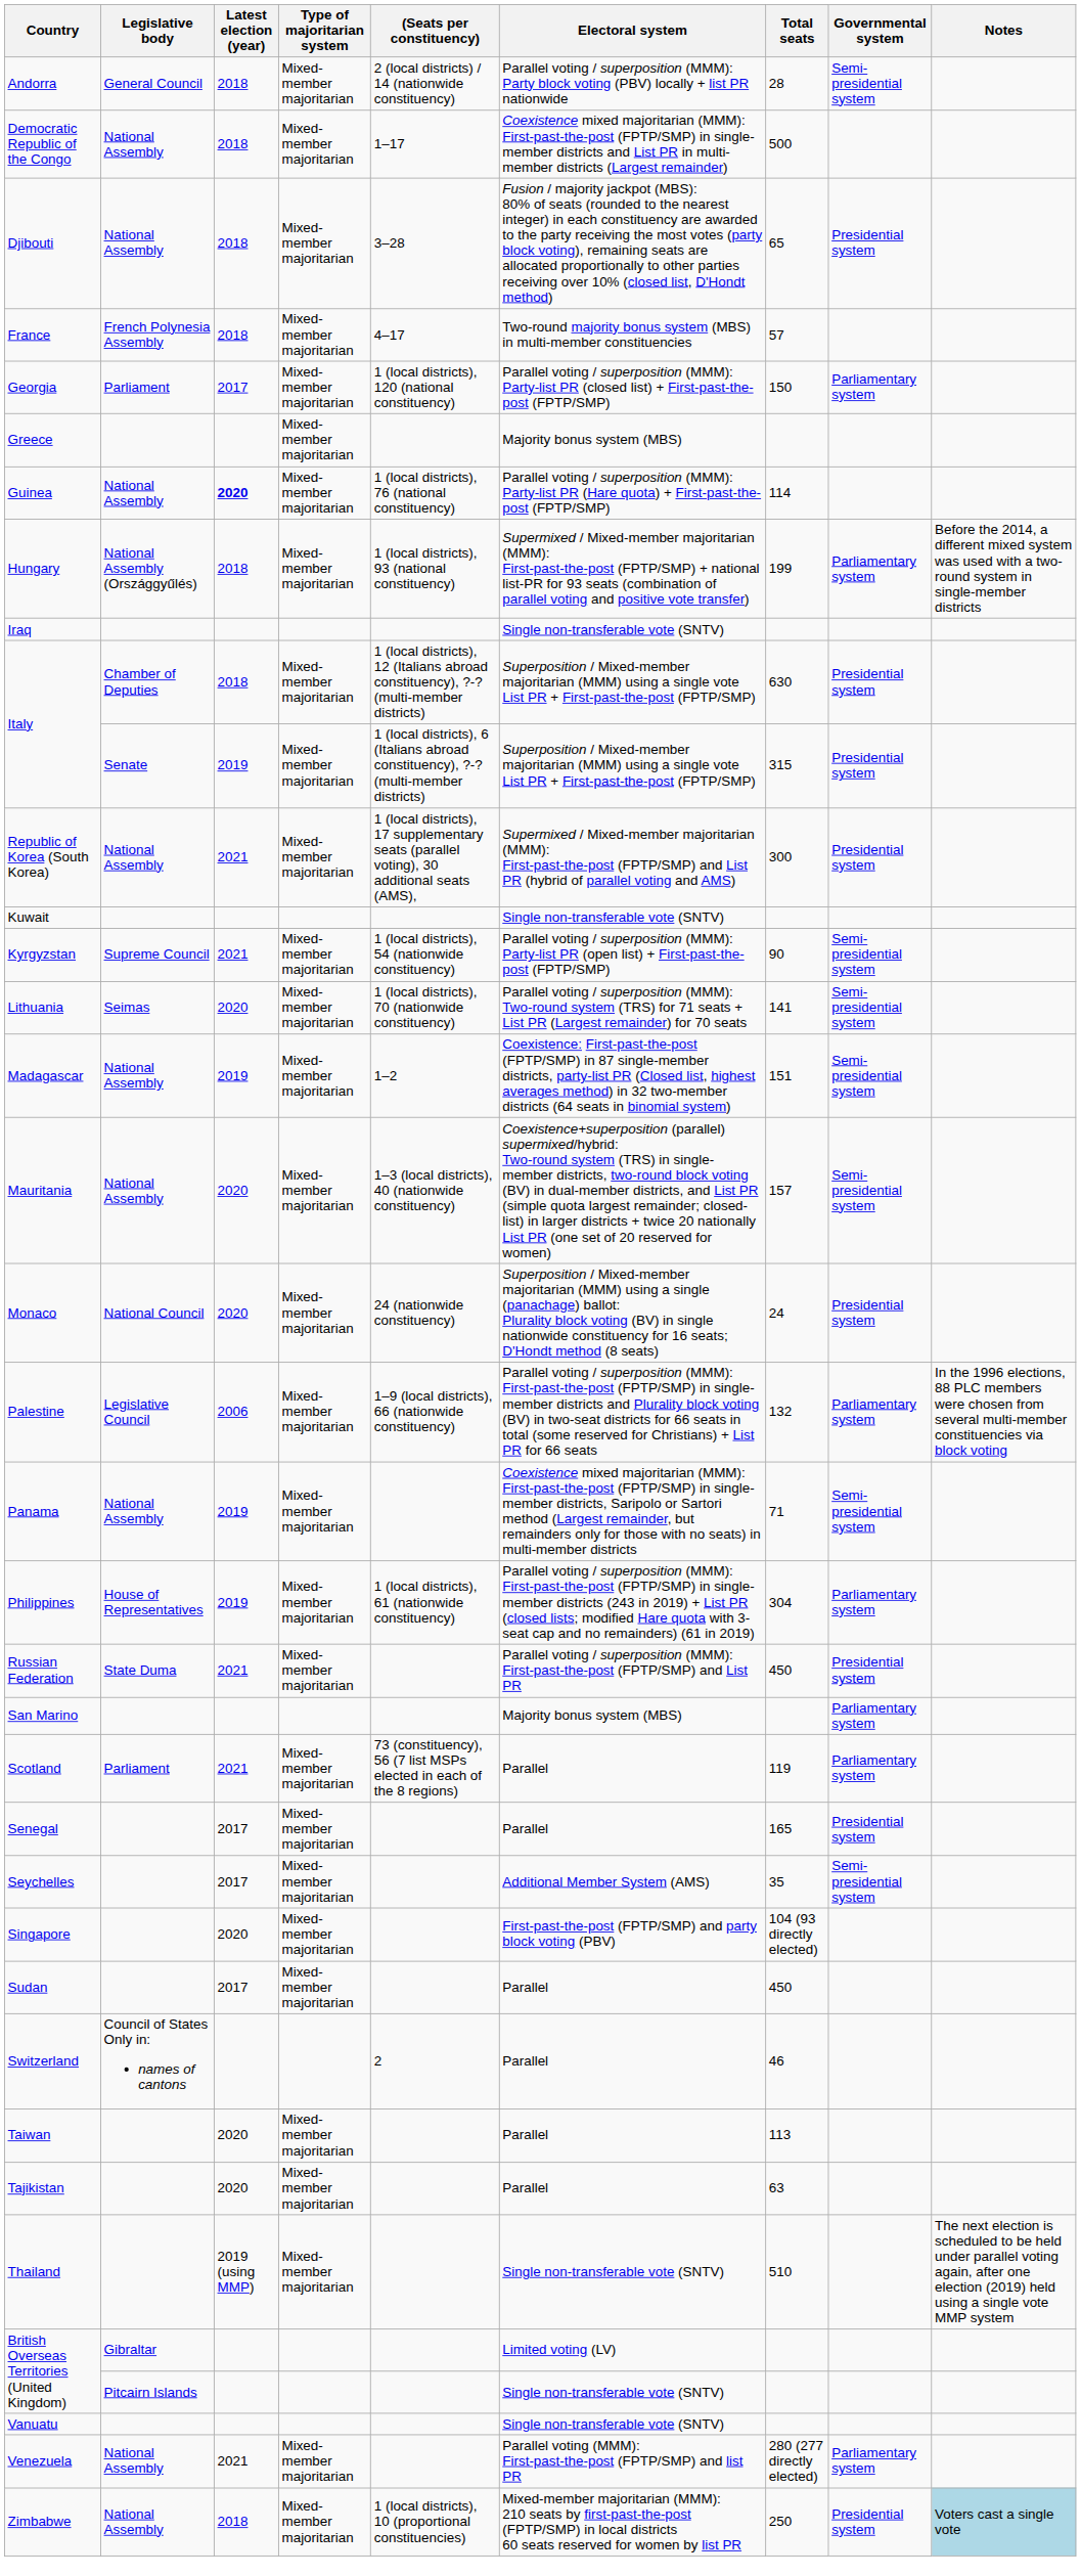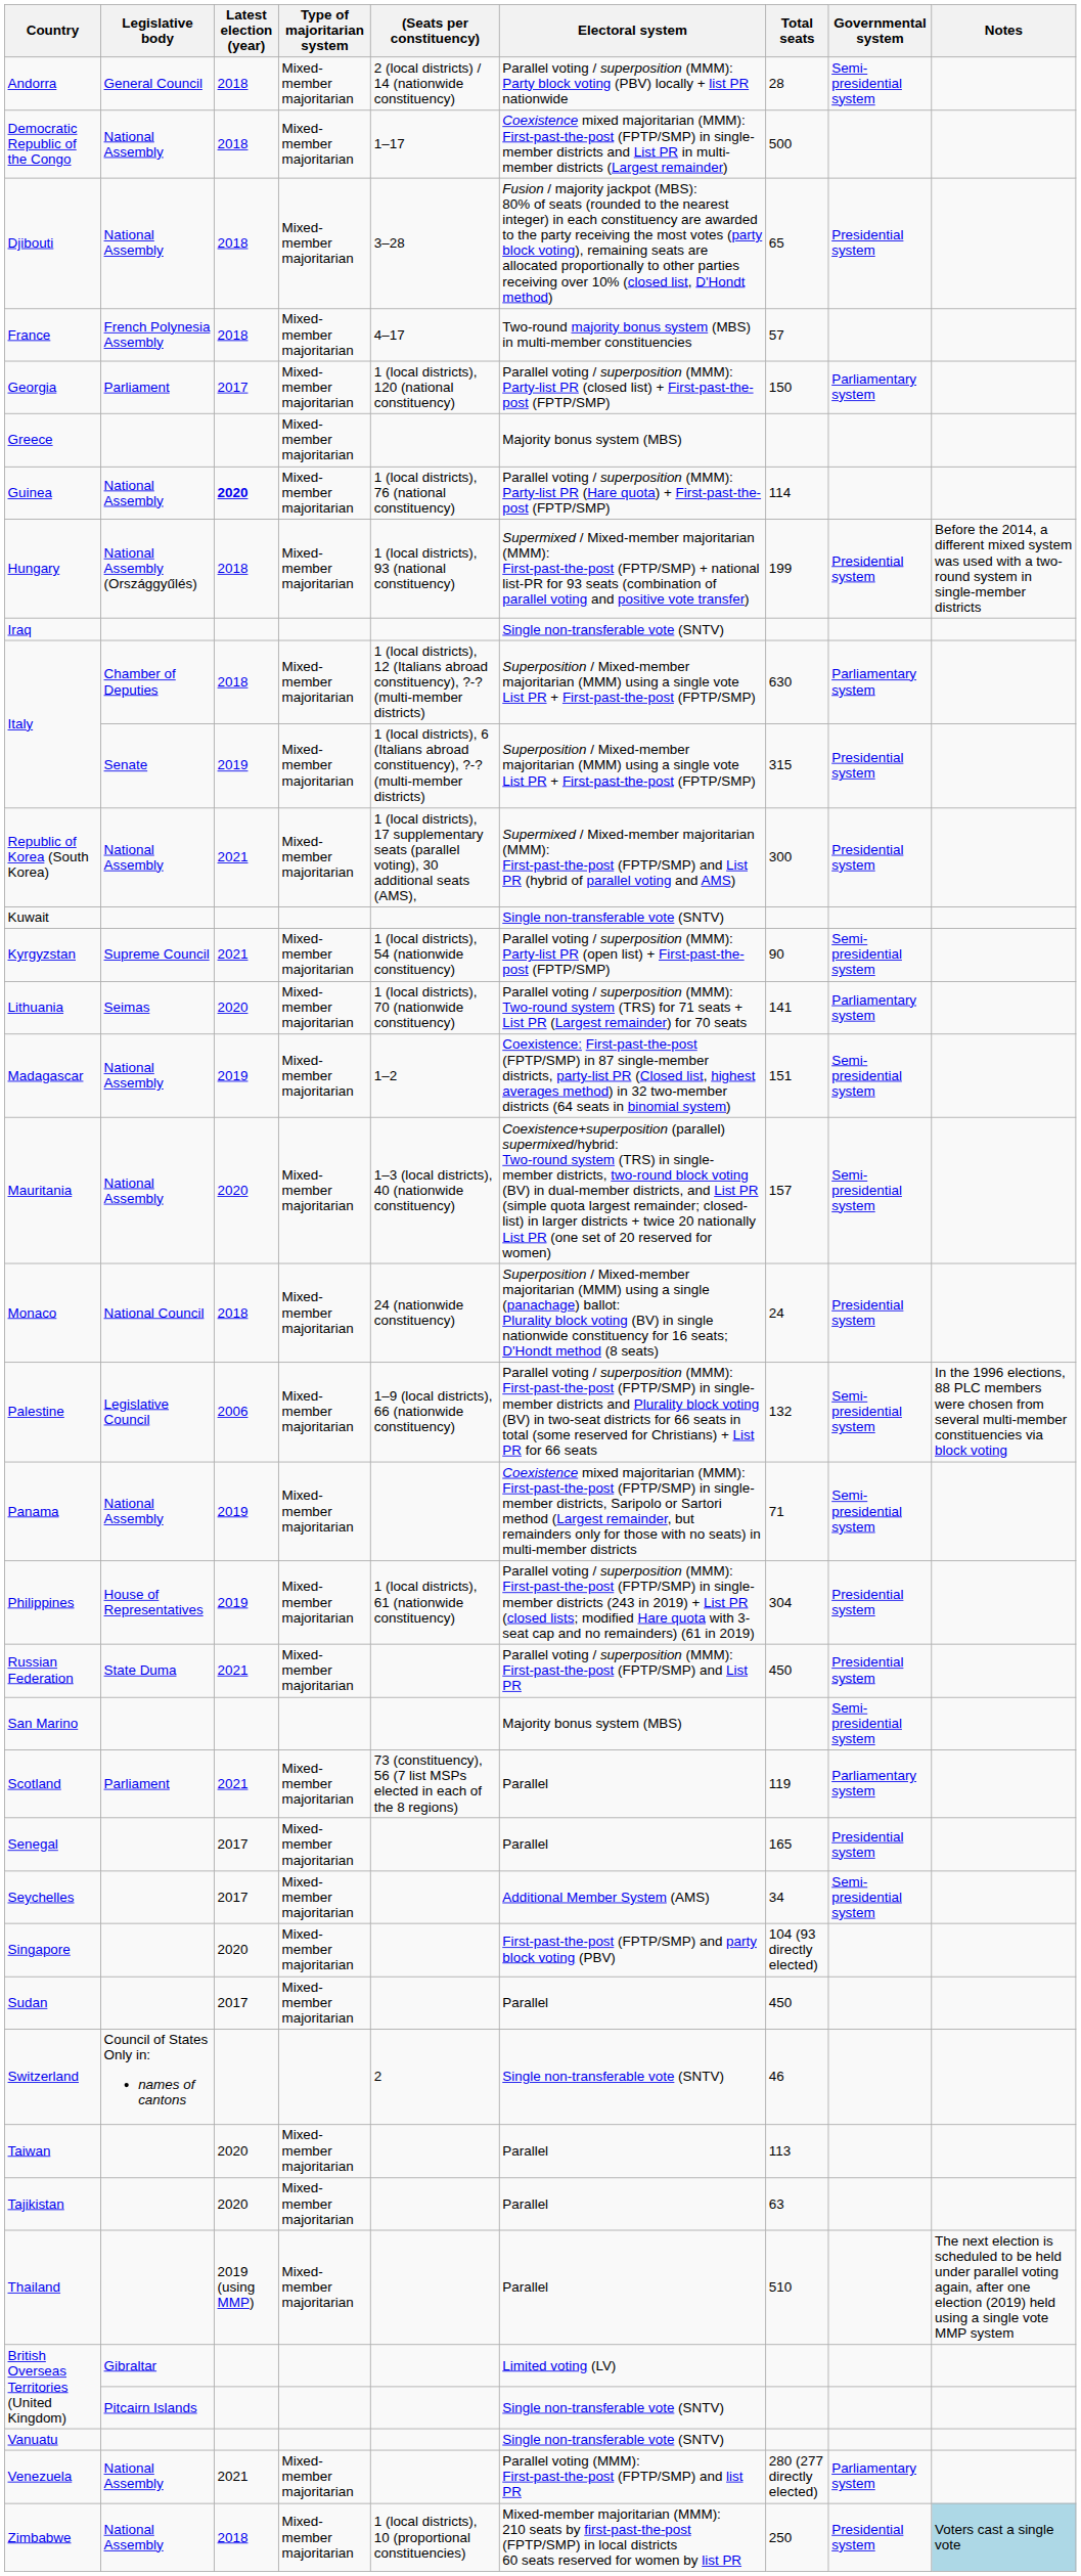Hungary | Governmental system: Parliamentary system -> Presidential system
Italy / Chamber of Deputies | Governmental system: Presidential system -> Parliamentary system
Lithuania | Governmental system: Semi-presidential system -> Parliamentary system
Monaco | Latest election (year): 2020 -> 2018
Palestine | Governmental system: Parliamentary system -> Semi-presidential system
Philippines | Governmental system: Parliamentary system -> Presidential system
San Marino | Governmental system: Parliamentary system -> Semi-presidential system
Seychelles | Total seats: 35 -> 34
Switzerland | Electoral system: Parallel -> Single non-transferable vote (SNTV)
Thailand | Electoral system: Single non-transferable vote (SNTV) -> Parallel
